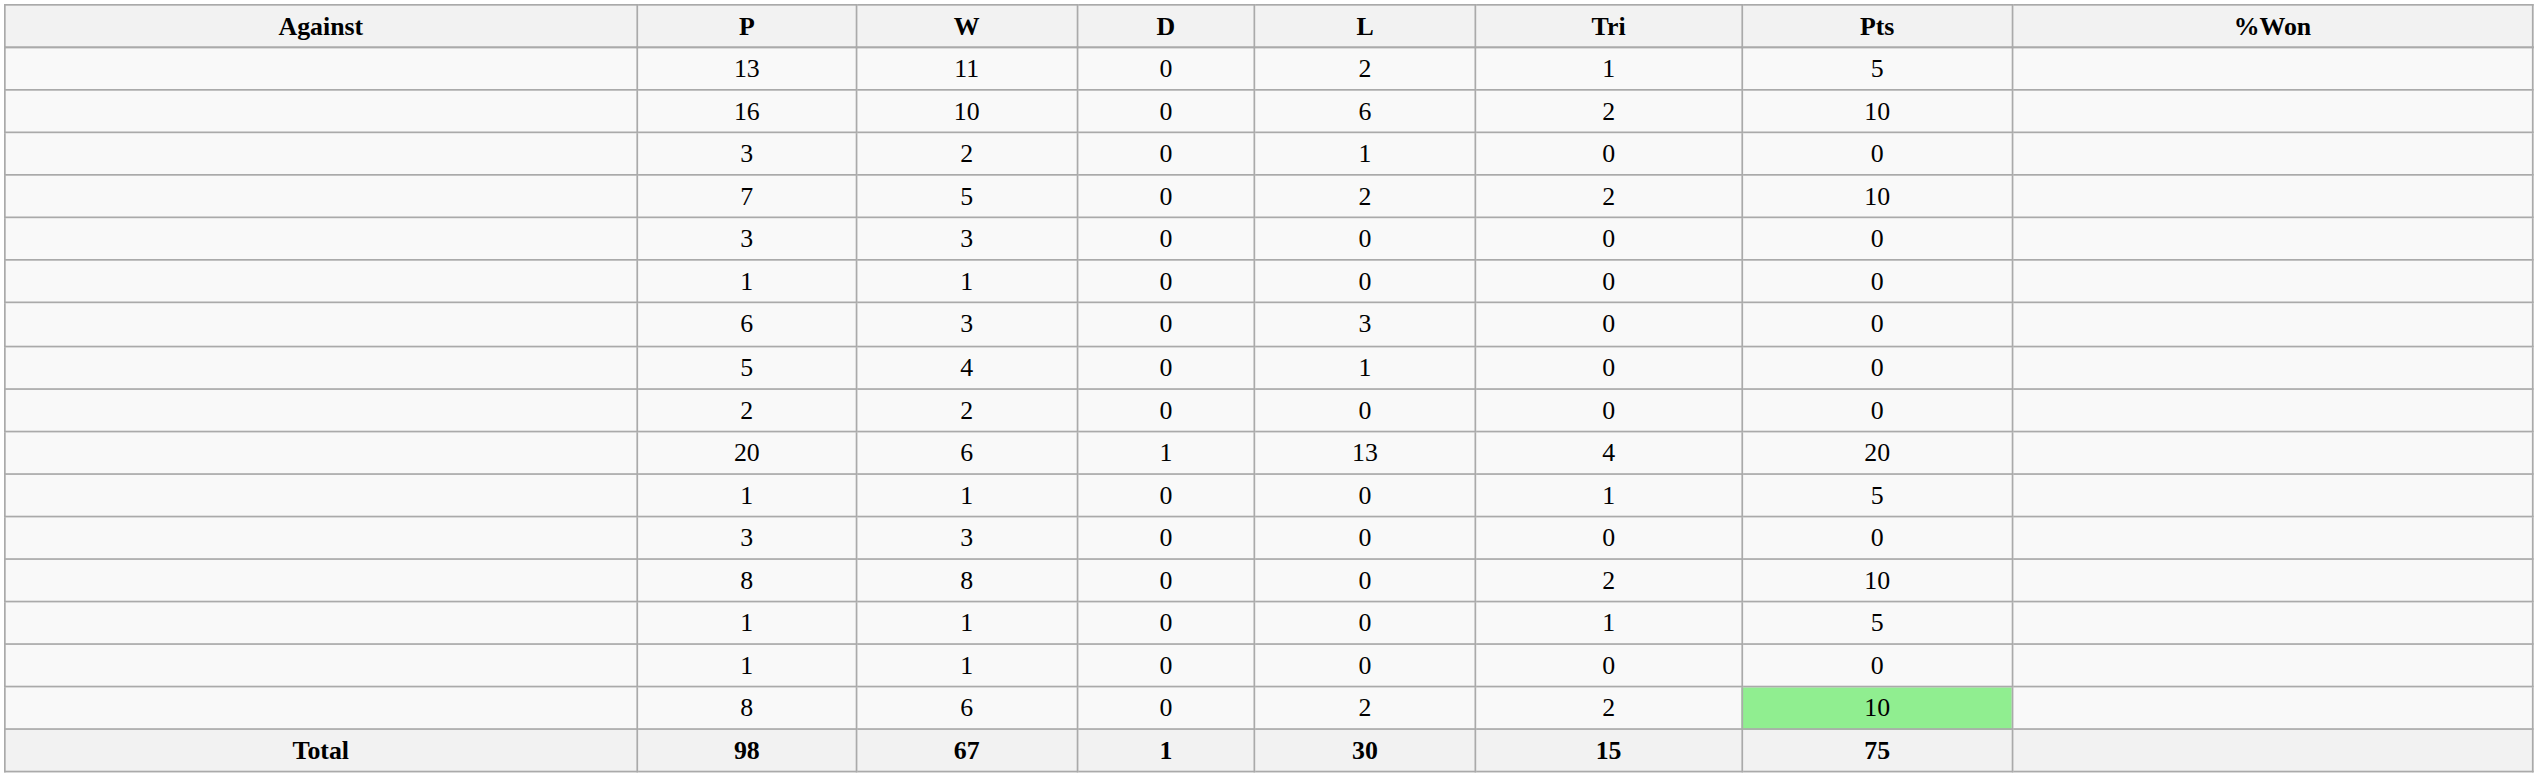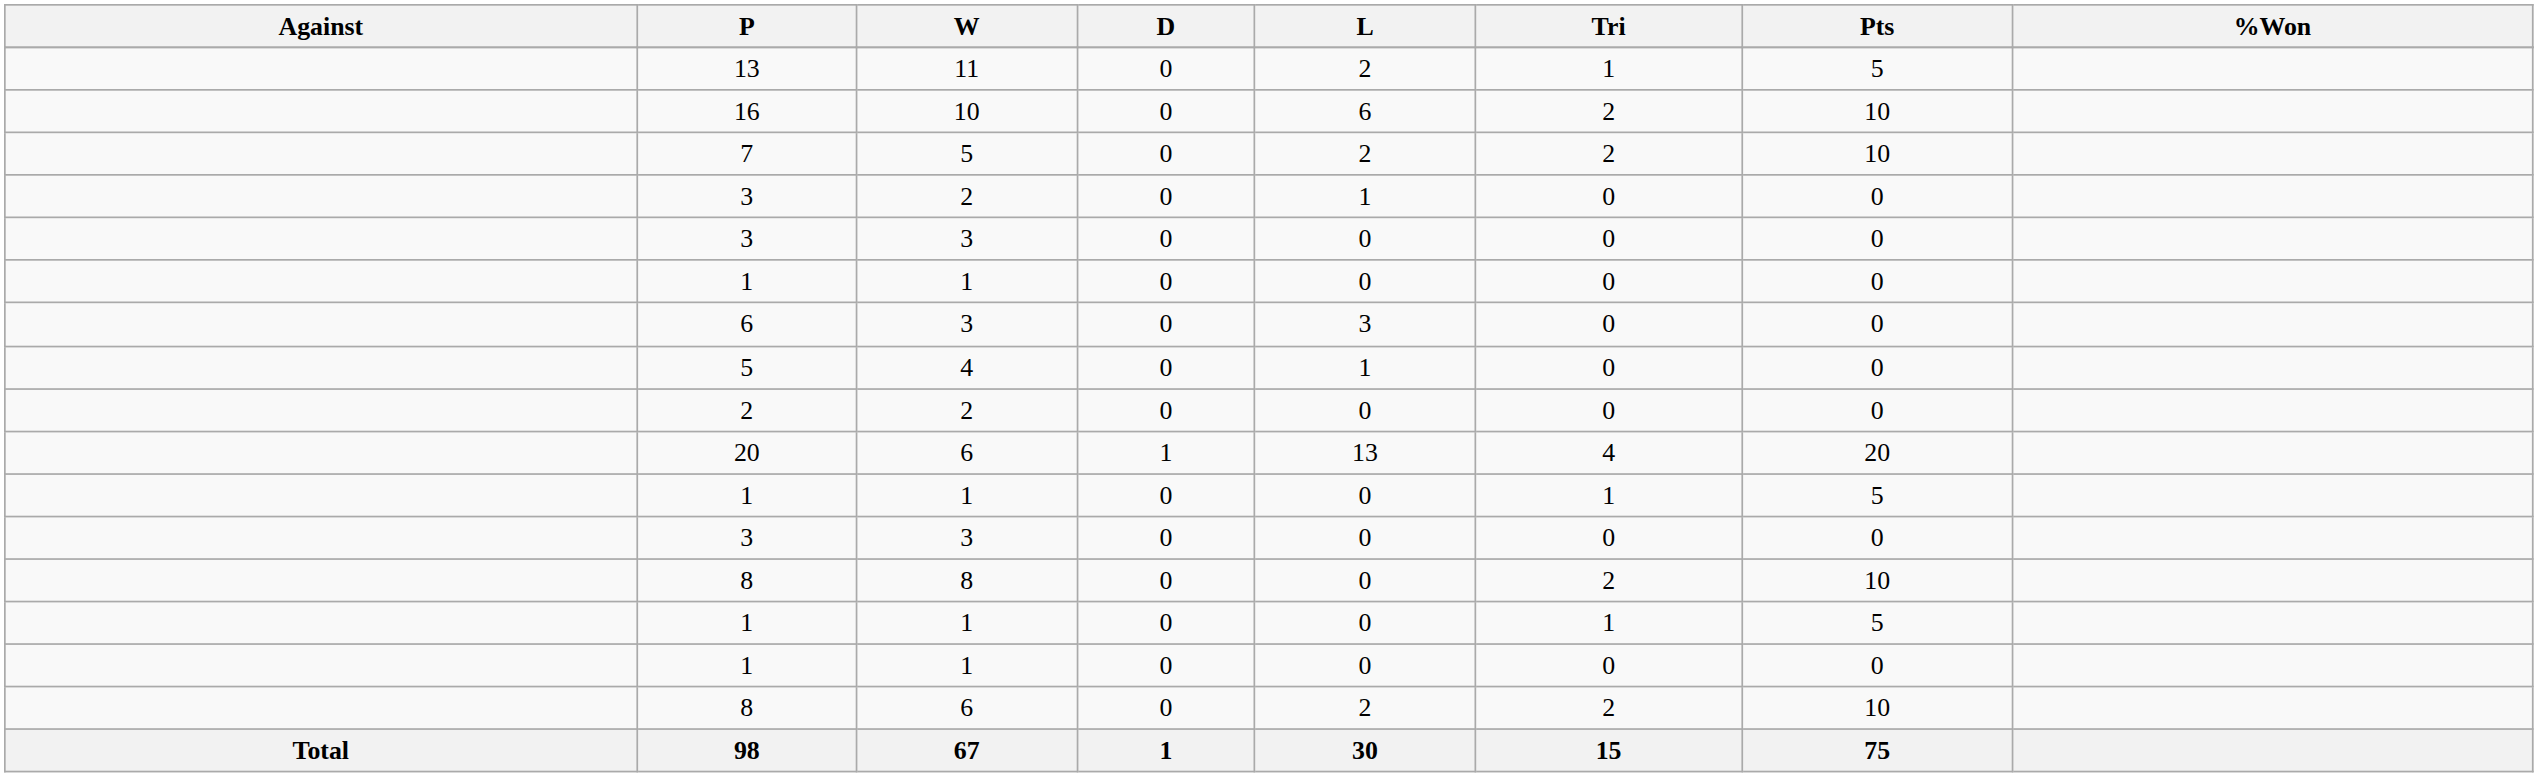rows swapped: 3 / 2 <-> 7
8 / 6 | Pts: lightgreen background -> no background
